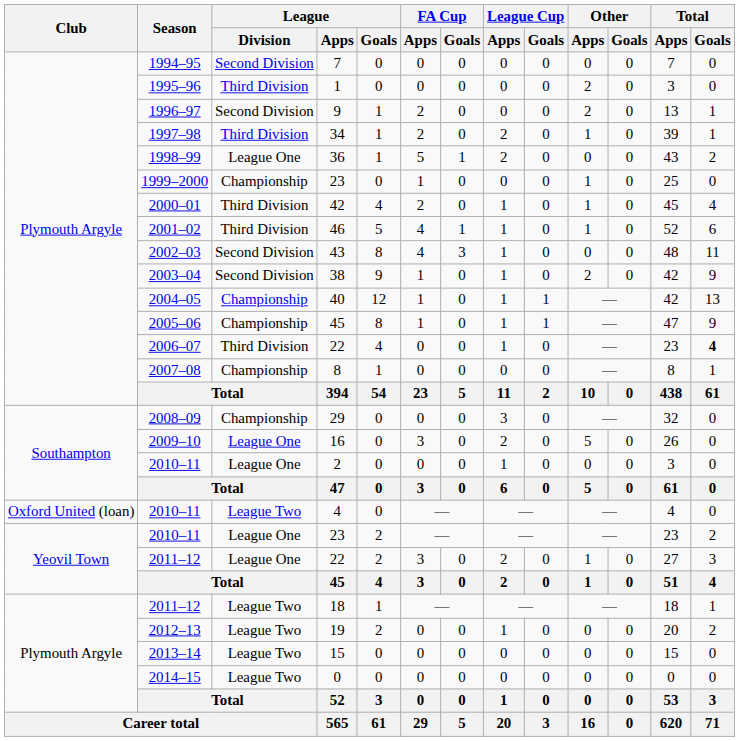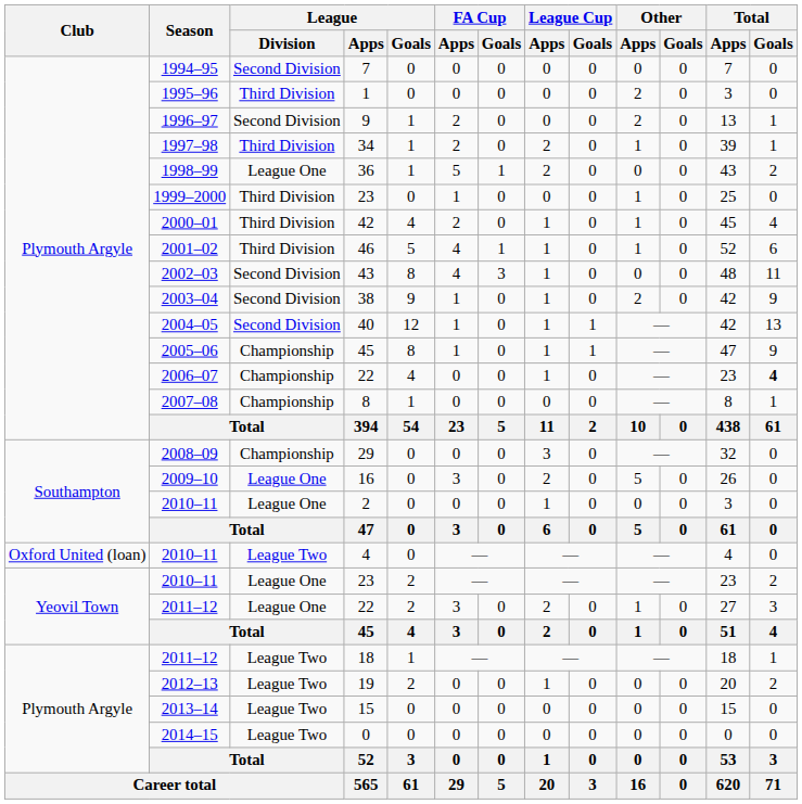1999–2000 / 23 | League / Division: Championship -> Third Division
40 | League / Division: Championship -> Second Division
2006–07 / 22 | League / Division: Third Division -> Championship
